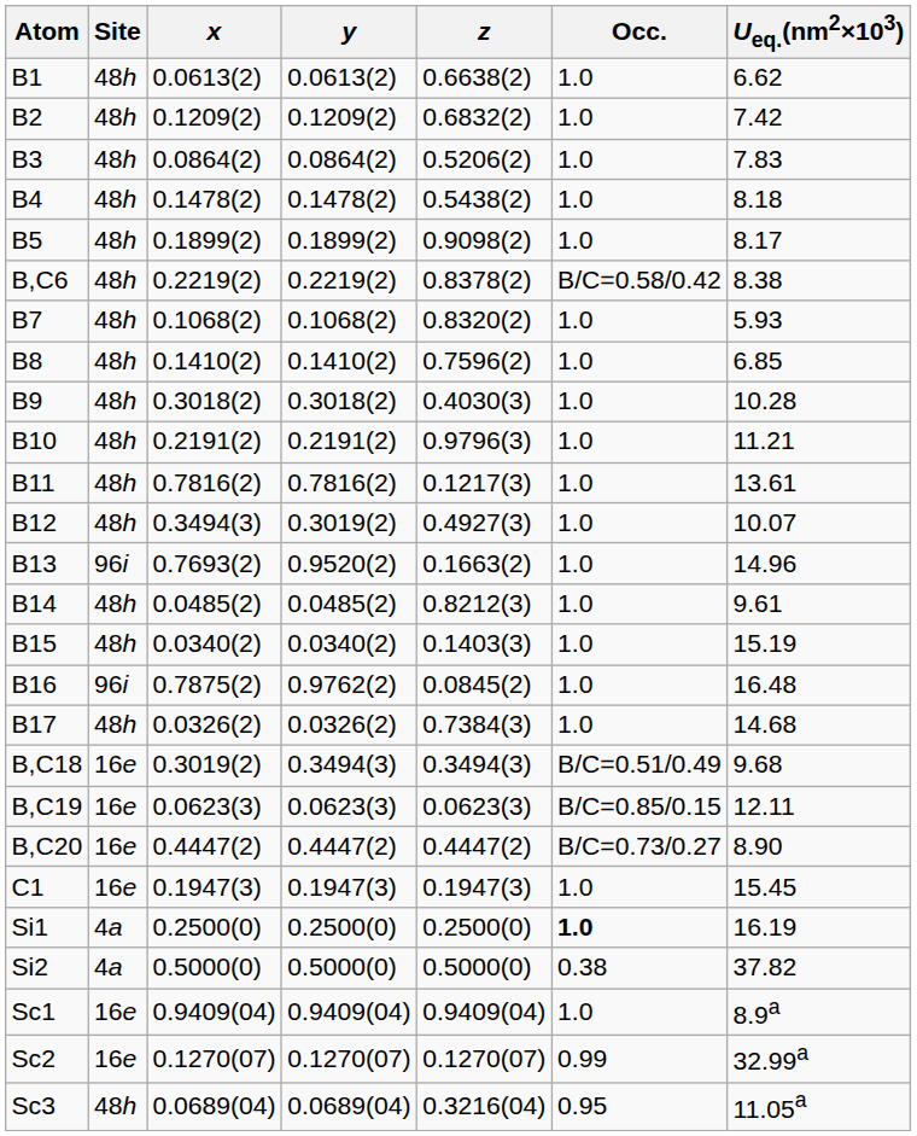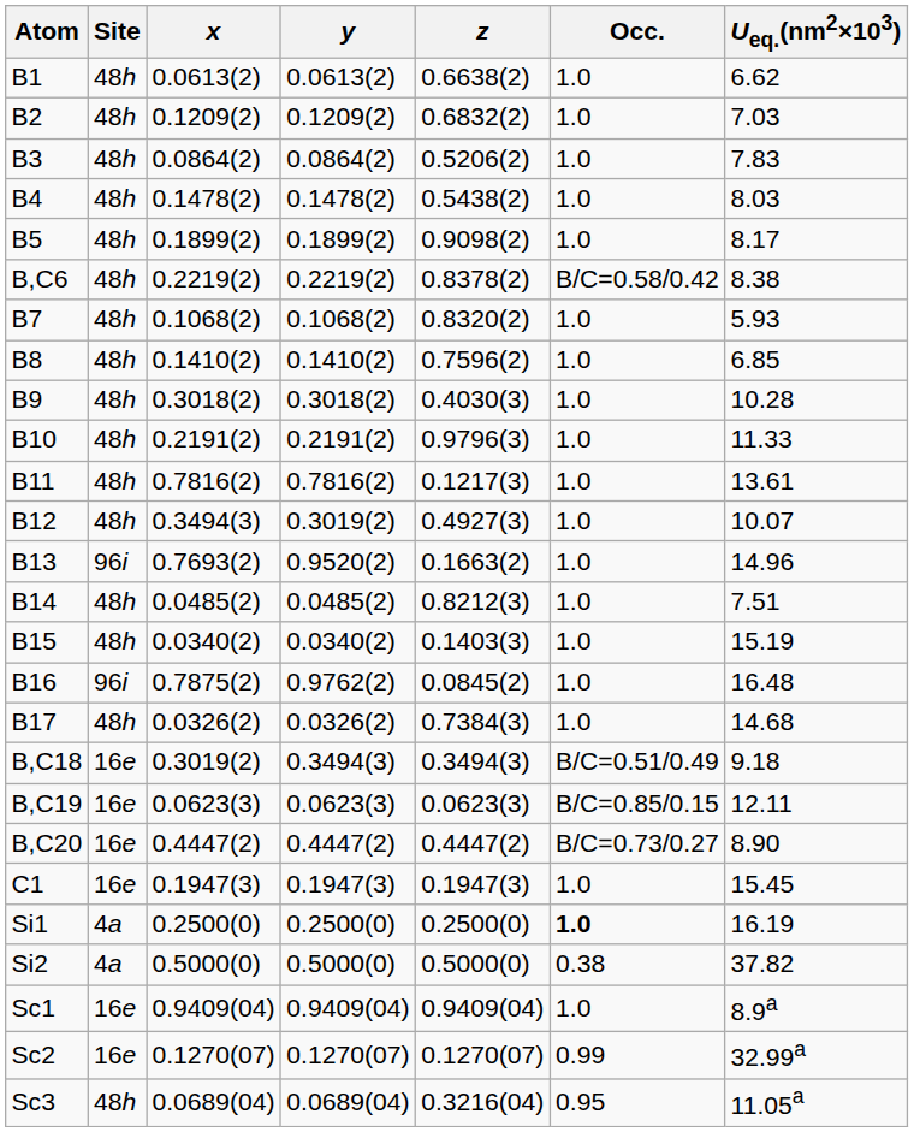B2 | Ueq.(nm2×103): 7.42 -> 7.03
B4 | Ueq.(nm2×103): 8.18 -> 8.03
B10 | Ueq.(nm2×103): 11.21 -> 11.33
B14 | Ueq.(nm2×103): 9.61 -> 7.51
B,C18 | Ueq.(nm2×103): 9.68 -> 9.18
